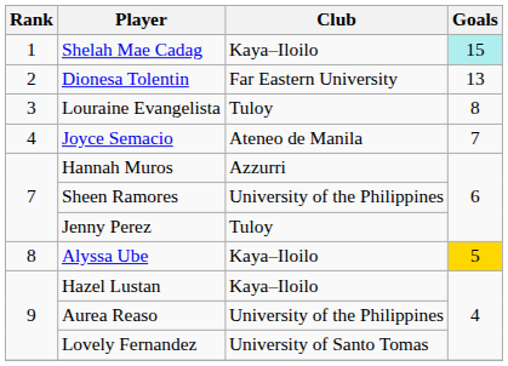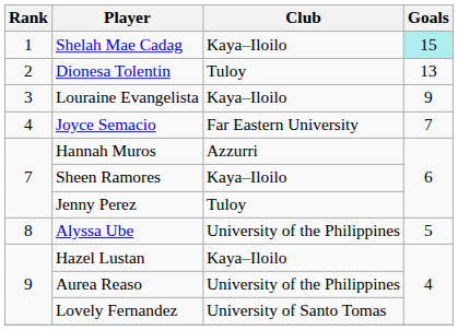Dionesa Tolentin | Club: Far Eastern University -> Tuloy
Louraine Evangelista | Club: Tuloy -> Kaya–Iloilo
Louraine Evangelista | Goals: 8 -> 9
Joyce Semacio | Club: Ateneo de Manila -> Far Eastern University
Sheen Ramores | Club: University of the Philippines -> Kaya–Iloilo
Alyssa Ube | Club: Kaya–Iloilo -> University of the Philippines
Alyssa Ube | Goals: gold background -> no background
